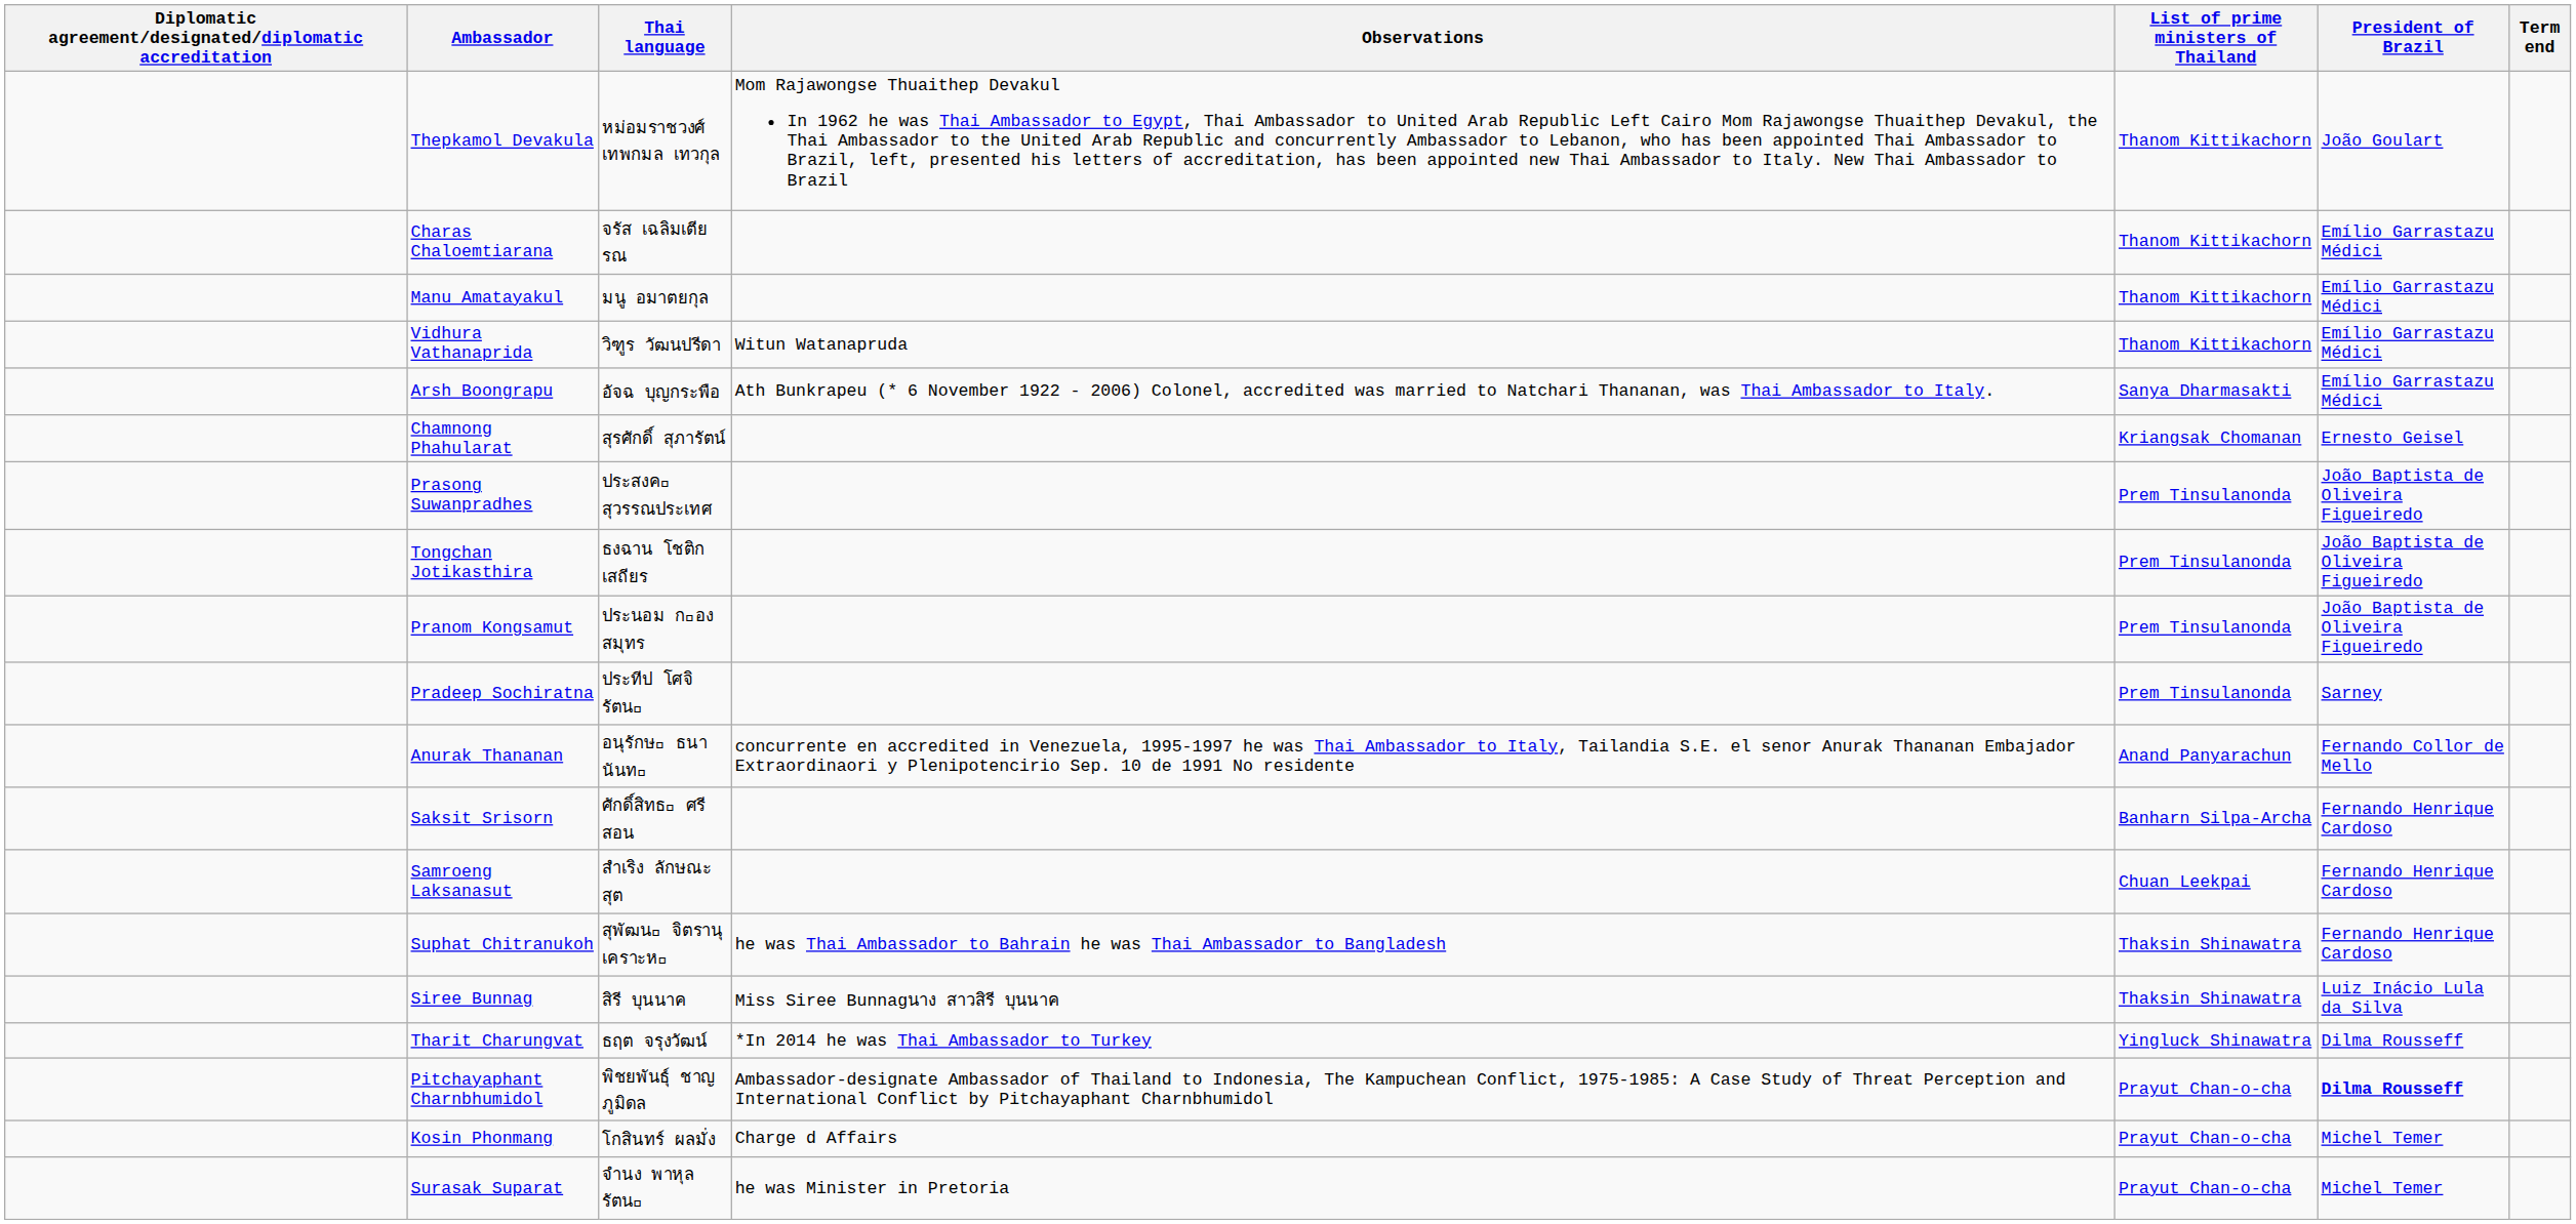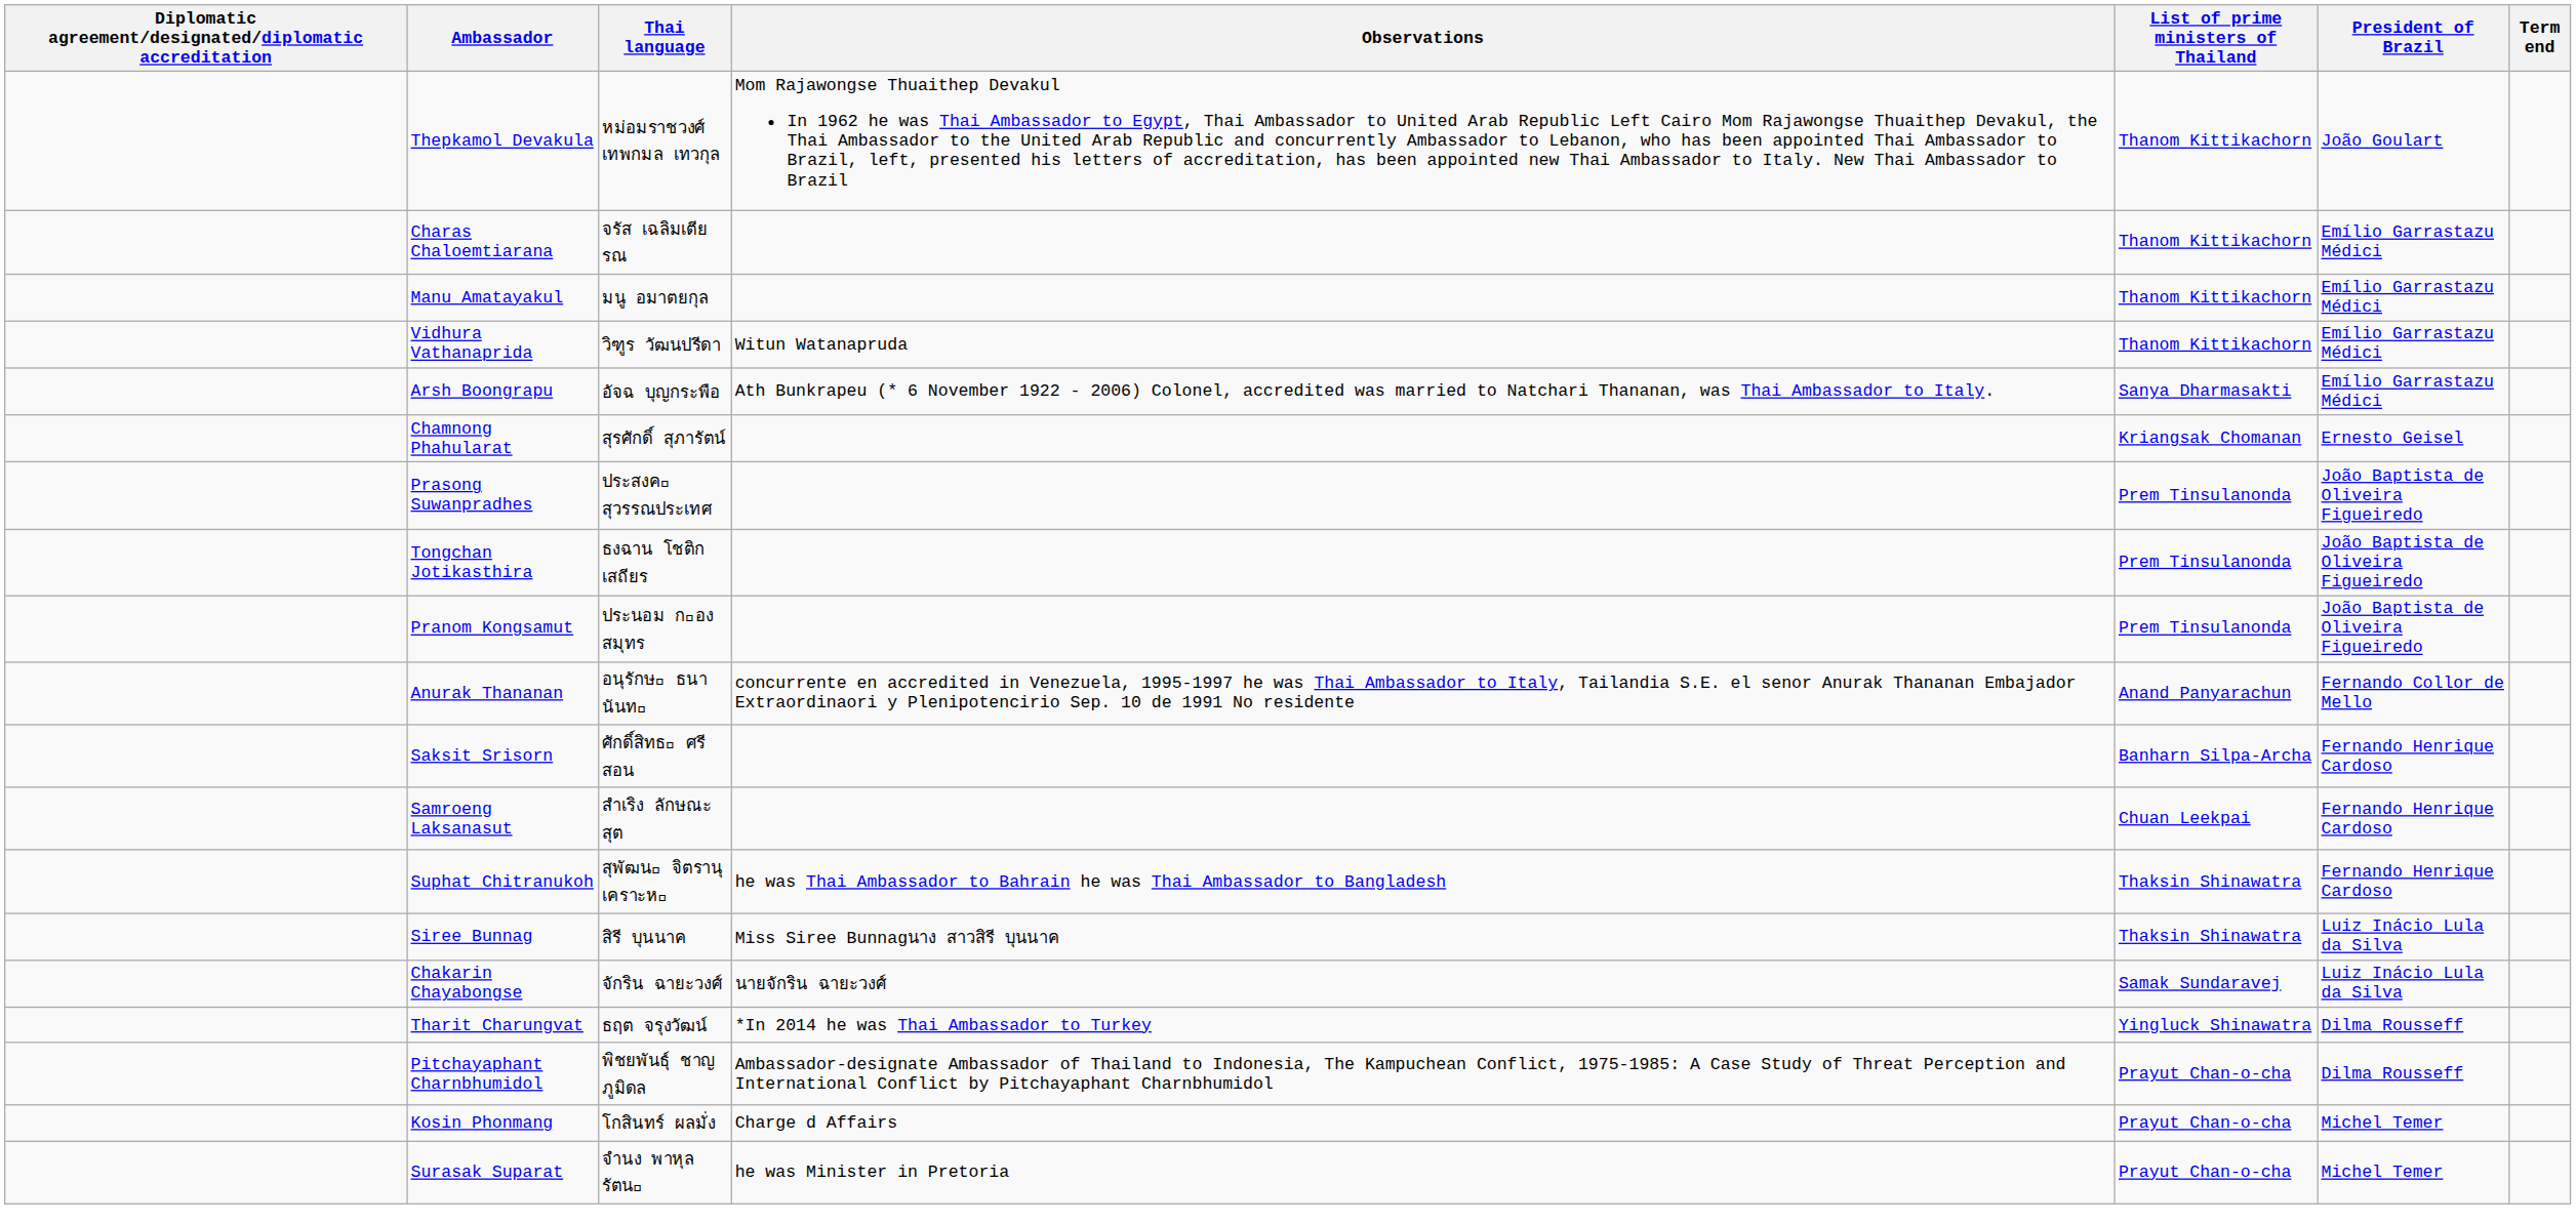- row: Pradeep Sochiratna | ประทีป โศจิรัตน | Prem Tinsulanonda | Sarney
+ row: Chakarin Chayabongse | จักริน ฉายะวงศ์ | นายจักริน ฉายะวงศ์ | Samak Sundaravej | Luiz Inácio Lula da Silva
Pitchayaphant Charnbhumidol | President of Brazil: bold -> normal
